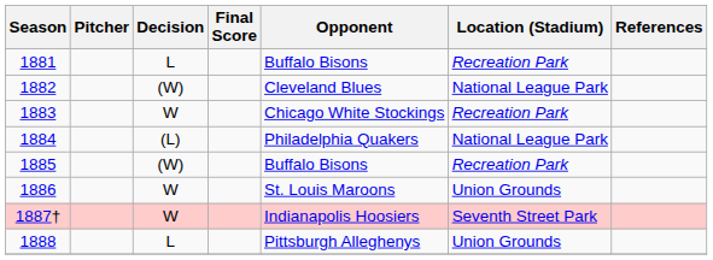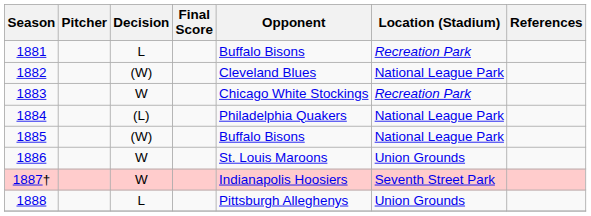1885 | Location (Stadium): Recreation Park -> National League Park
